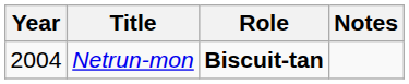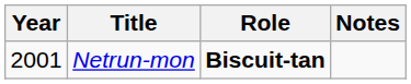Netrun-mon | Year: 2004 -> 2001
